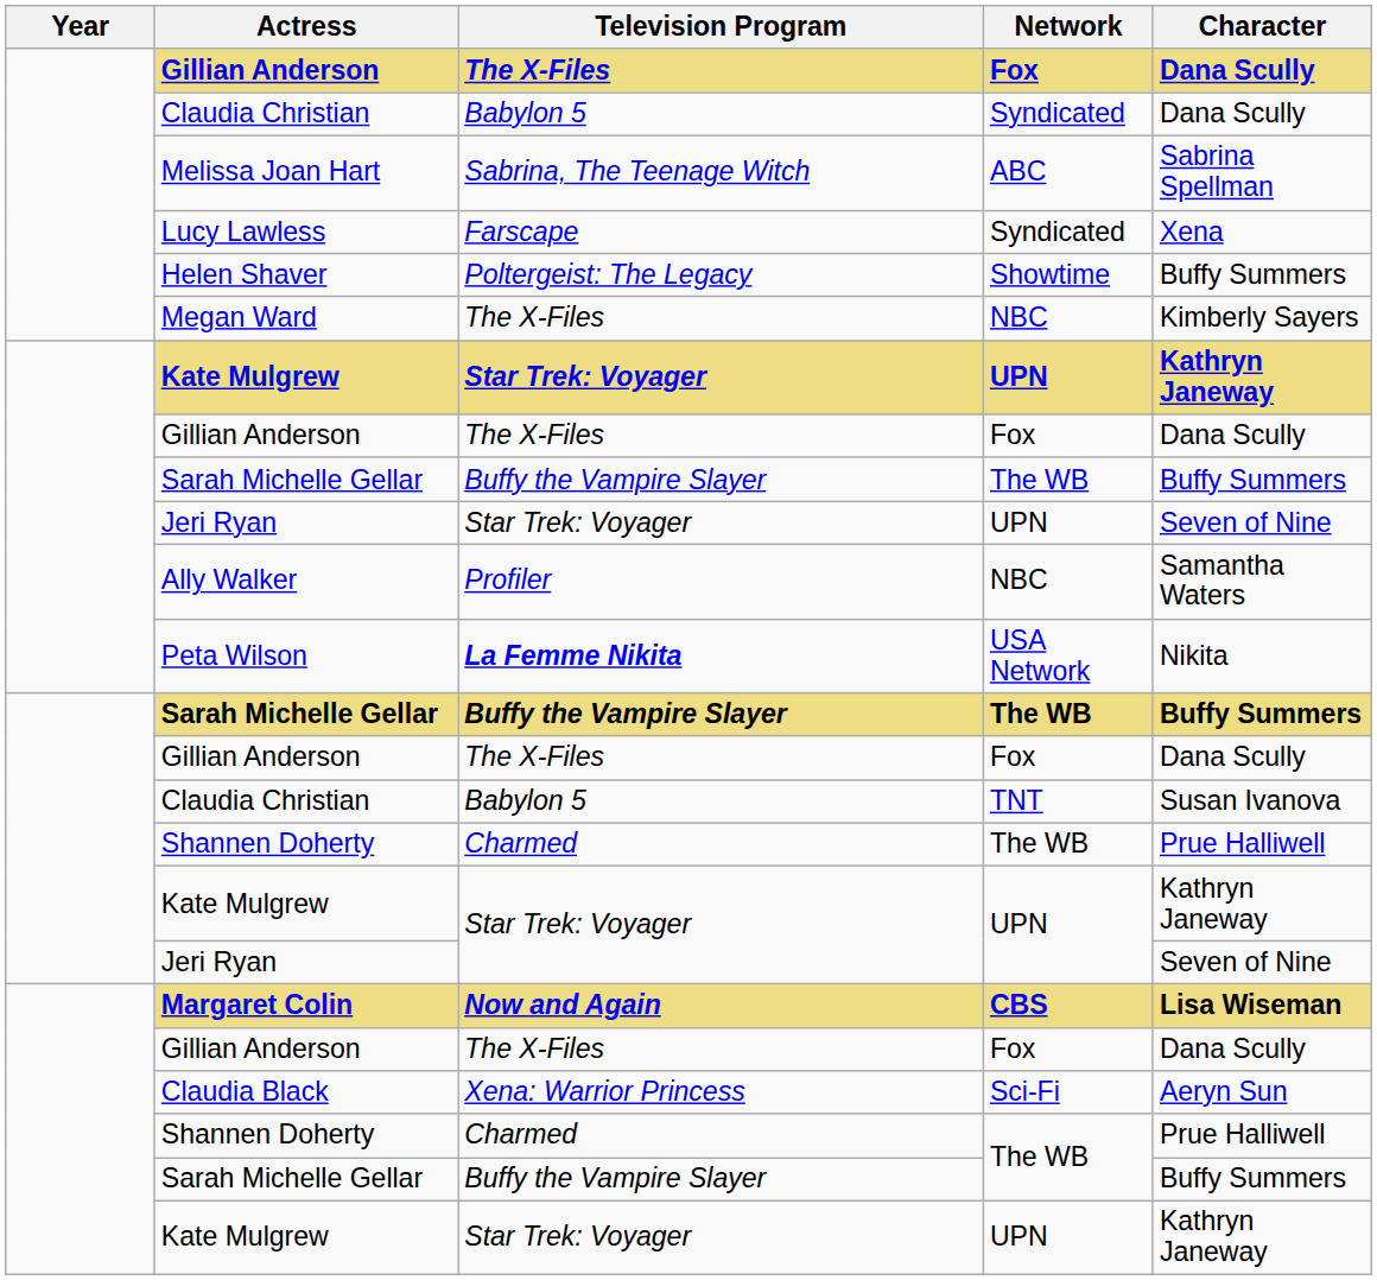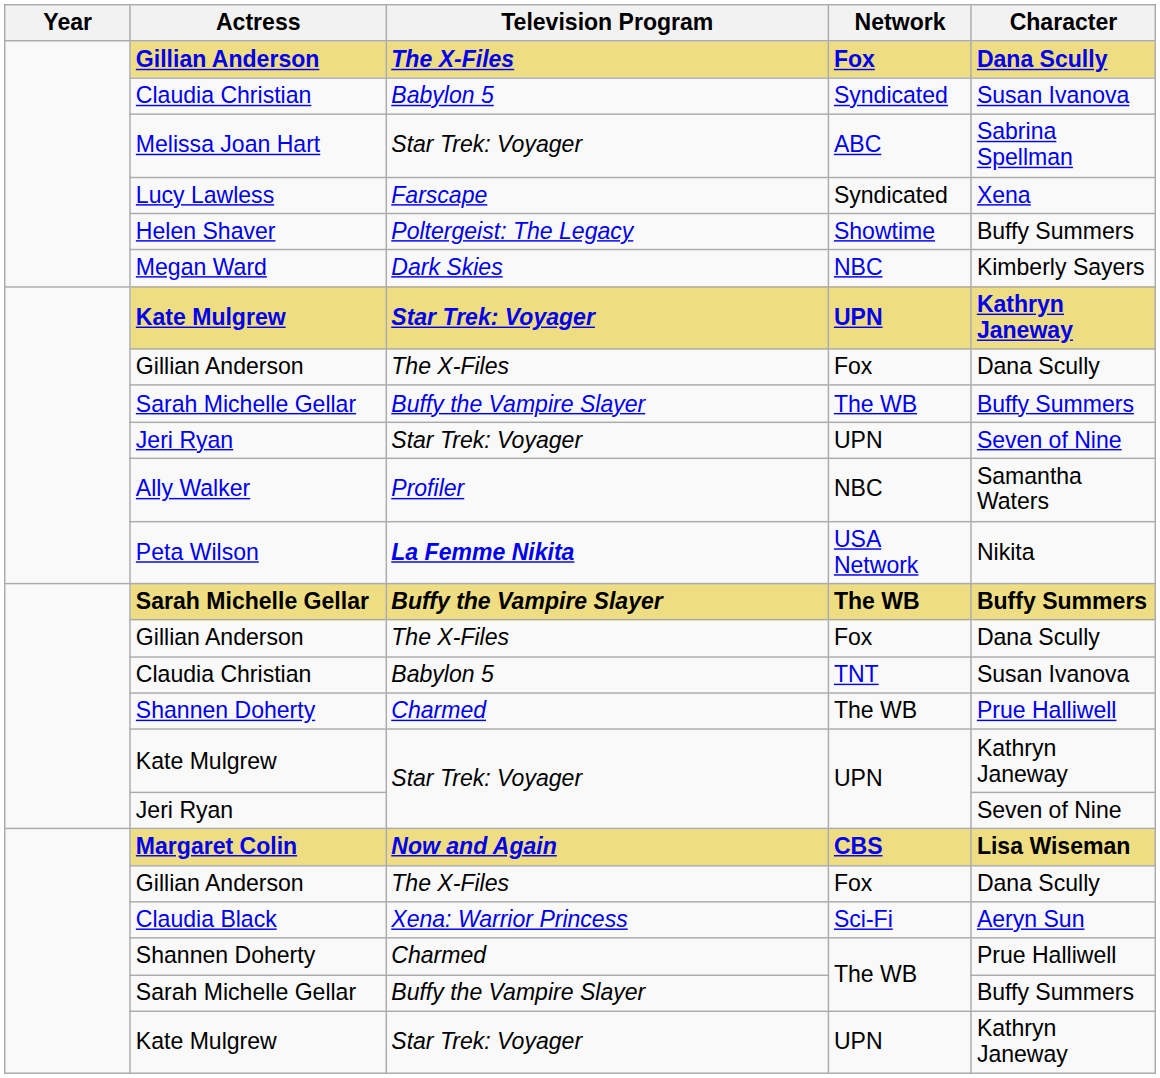Claudia Christian / Syndicated | Character: Dana Scully -> Susan Ivanova
Melissa Joan Hart | Television Program: Sabrina, The Teenage Witch -> Star Trek: Voyager
Megan Ward | Television Program: The X-Files -> Dark Skies
